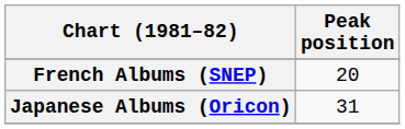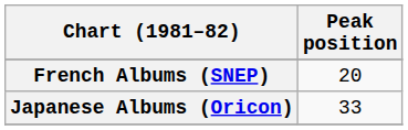Japanese Albums (Oricon) | Peak position: 31 -> 33
